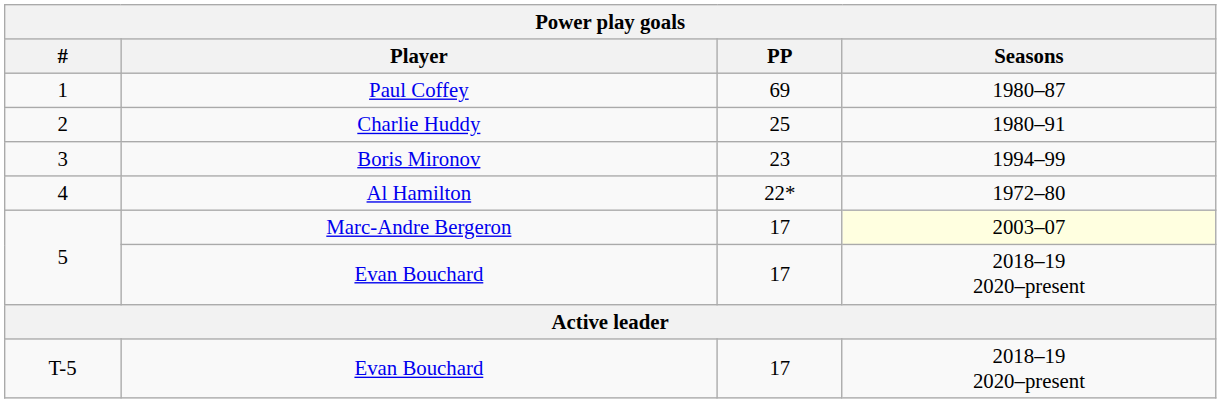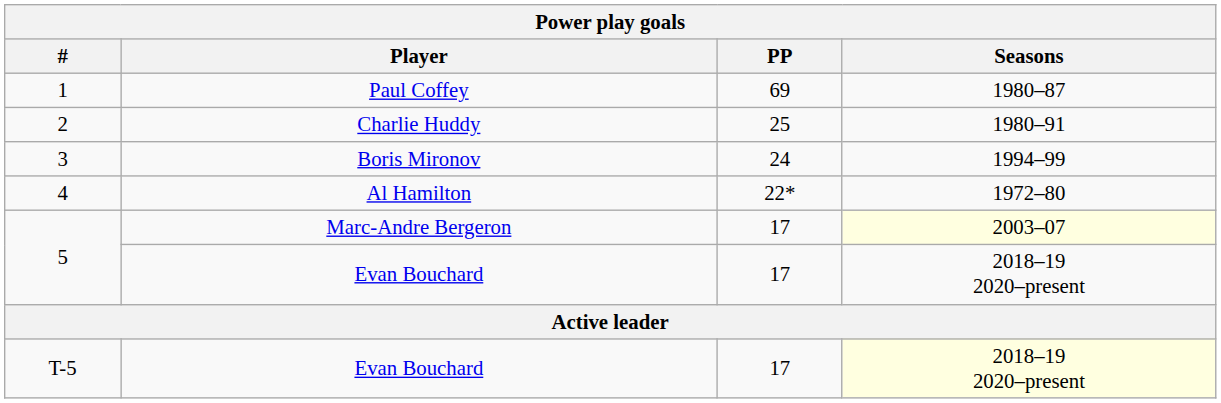3 | PP: 23 -> 24
T-5 | Seasons: no background -> lightyellow background
